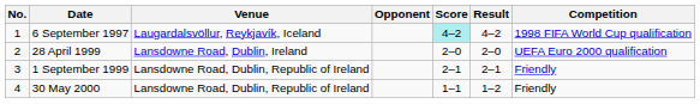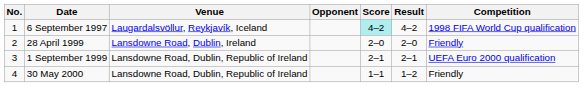28 April 1999 | Competition: UEFA Euro 2000 qualification -> Friendly
1 September 1999 | Competition: Friendly -> UEFA Euro 2000 qualification
